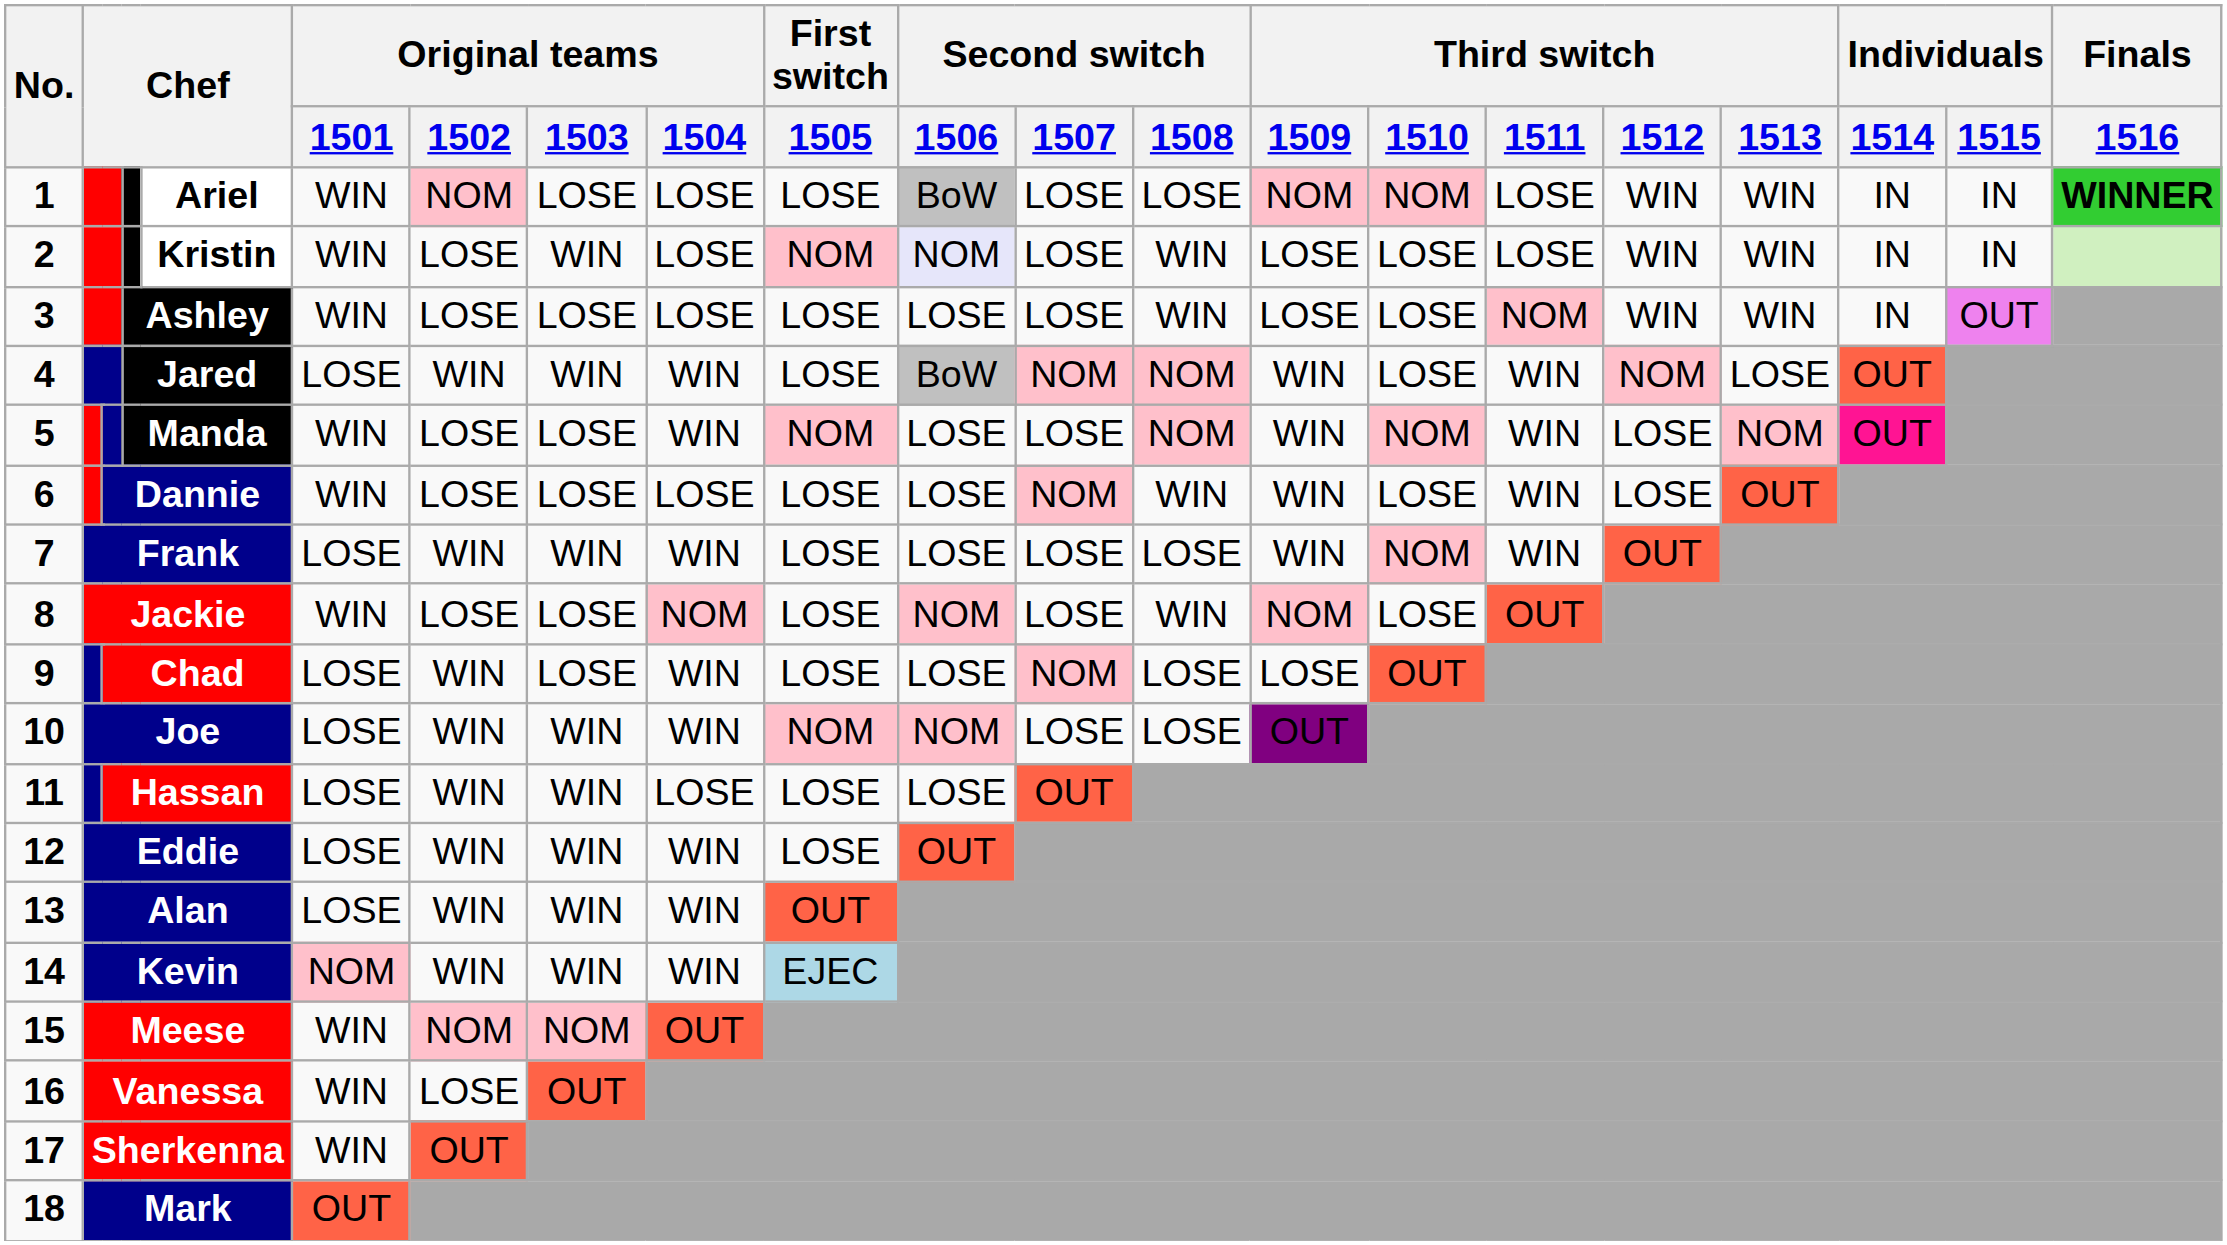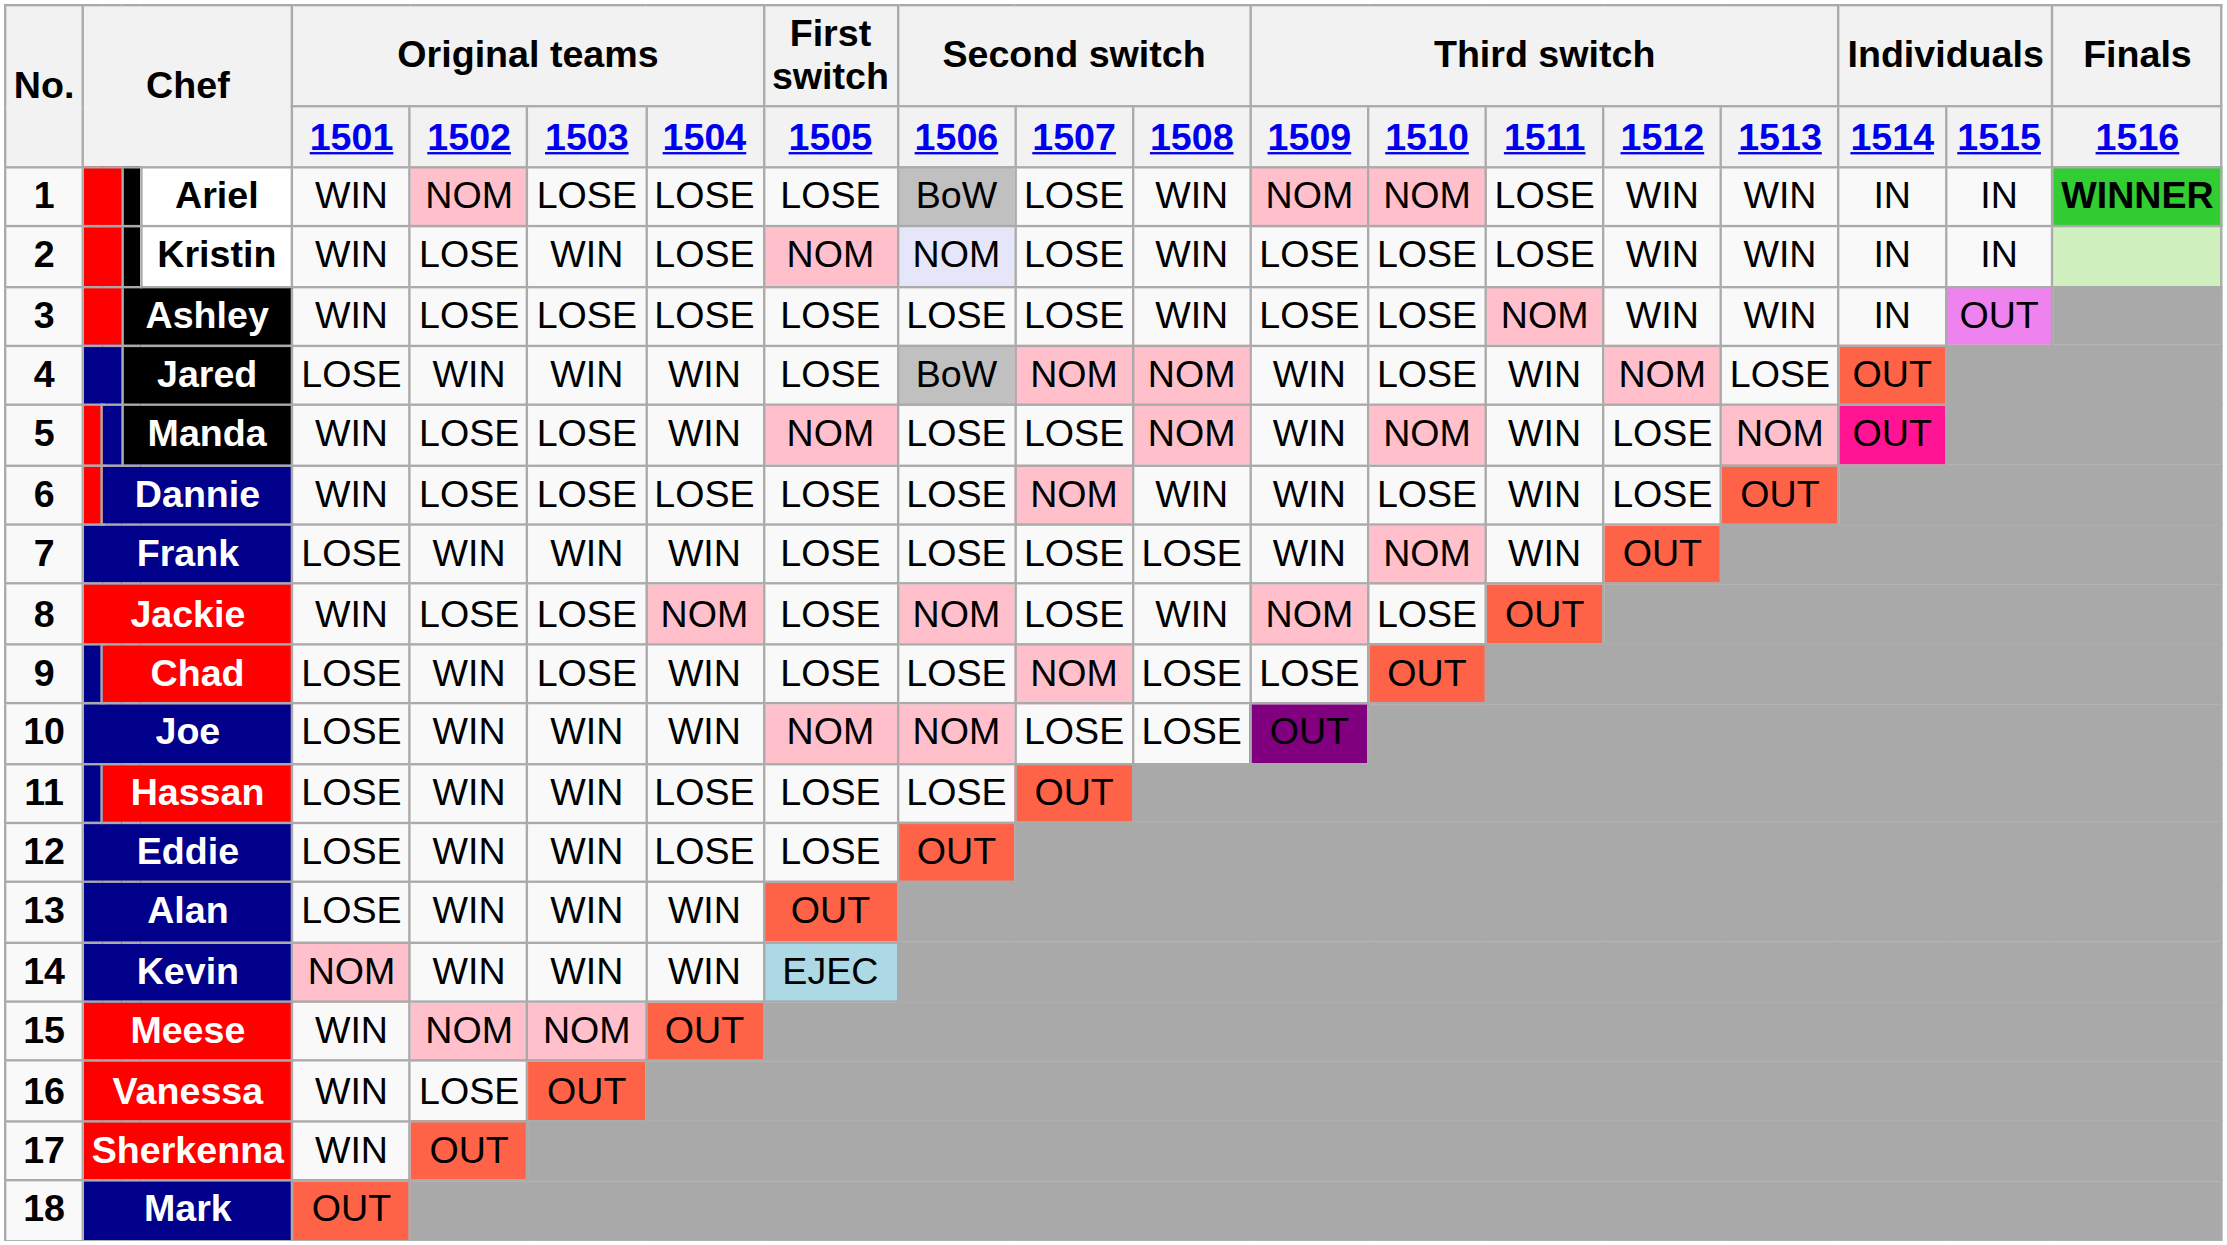1 | Second switch / 1508: LOSE -> WIN
12 | Original teams / 1504: WIN -> LOSE
